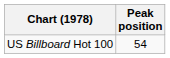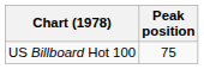US Billboard Hot 100 | Peak position: 54 -> 75
